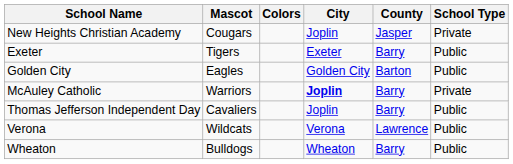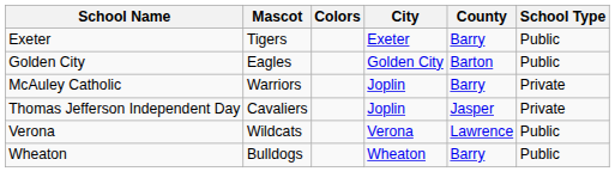- row: New Heights Christian Academy | Cougars | Joplin | Jasper | Private
McAuley Catholic | City: bold -> normal
Thomas Jefferson Independent Day | County: Barry -> Jasper
Thomas Jefferson Independent Day | School Type: Public -> Private
